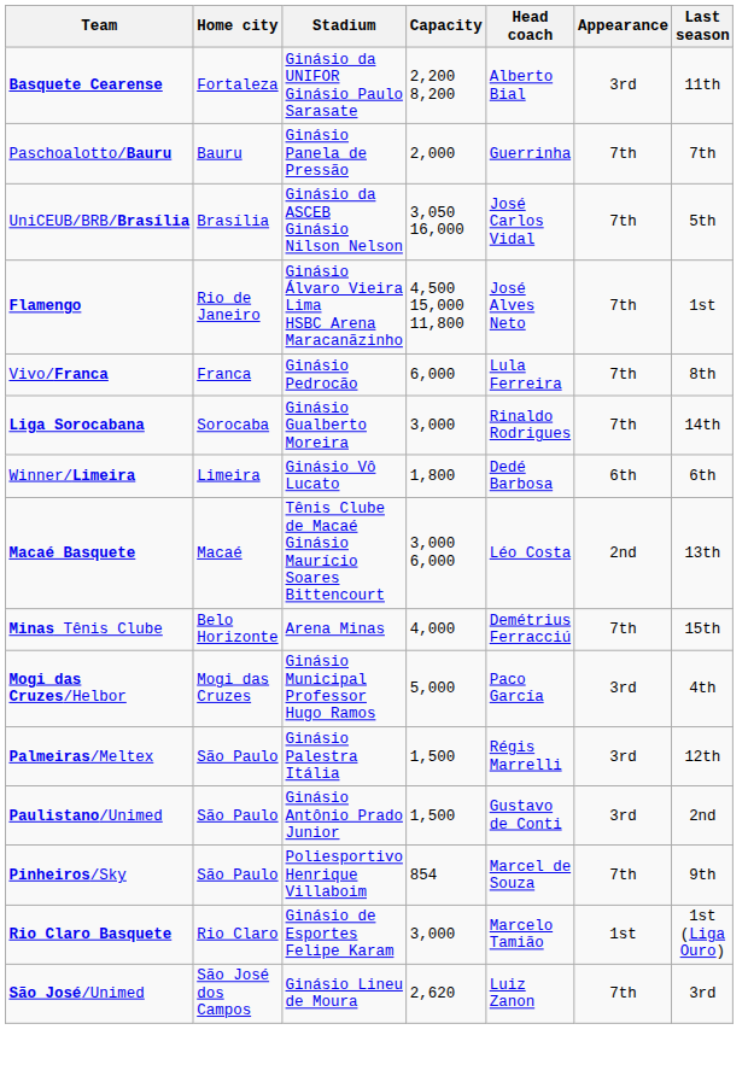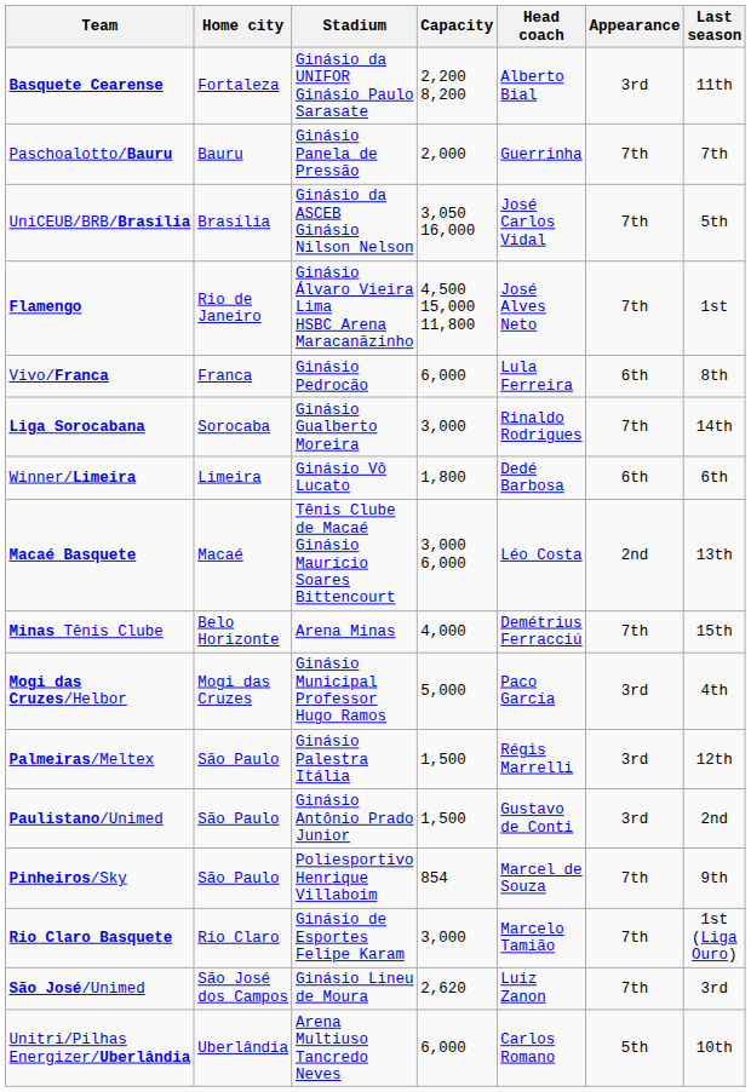Vivo/Franca | Appearance: 7th -> 6th
Rio Claro Basquete | Appearance: 1st -> 7th
+ row: Unitri/Pilhas Energizer/Uberlândia | Uberlândia | Arena Multiuso Tancredo Neves | 6,000 | Carlos Romano | 5th | 10th
